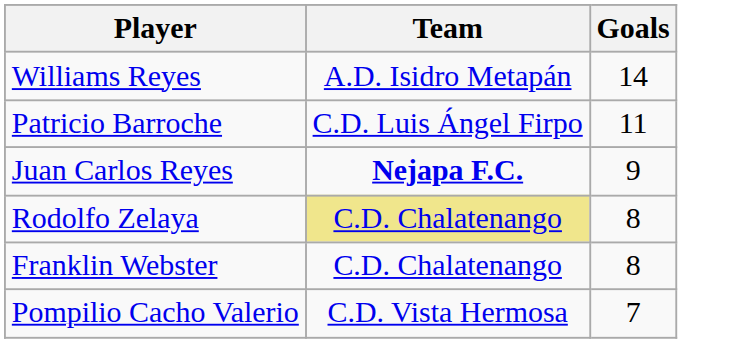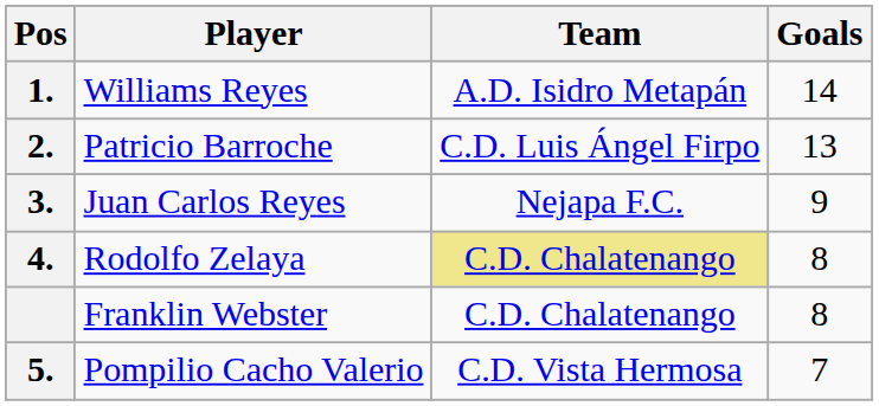+ column: Pos | 1. | 2. | 3. | 4. | 5.
Patricio Barroche | Goals: 11 -> 13
Juan Carlos Reyes | Team: bold -> normal
